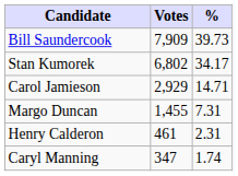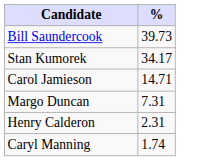- column: Votes | 7,909 | 6,802 | 2,929 | 1,455 | 461 | 347
